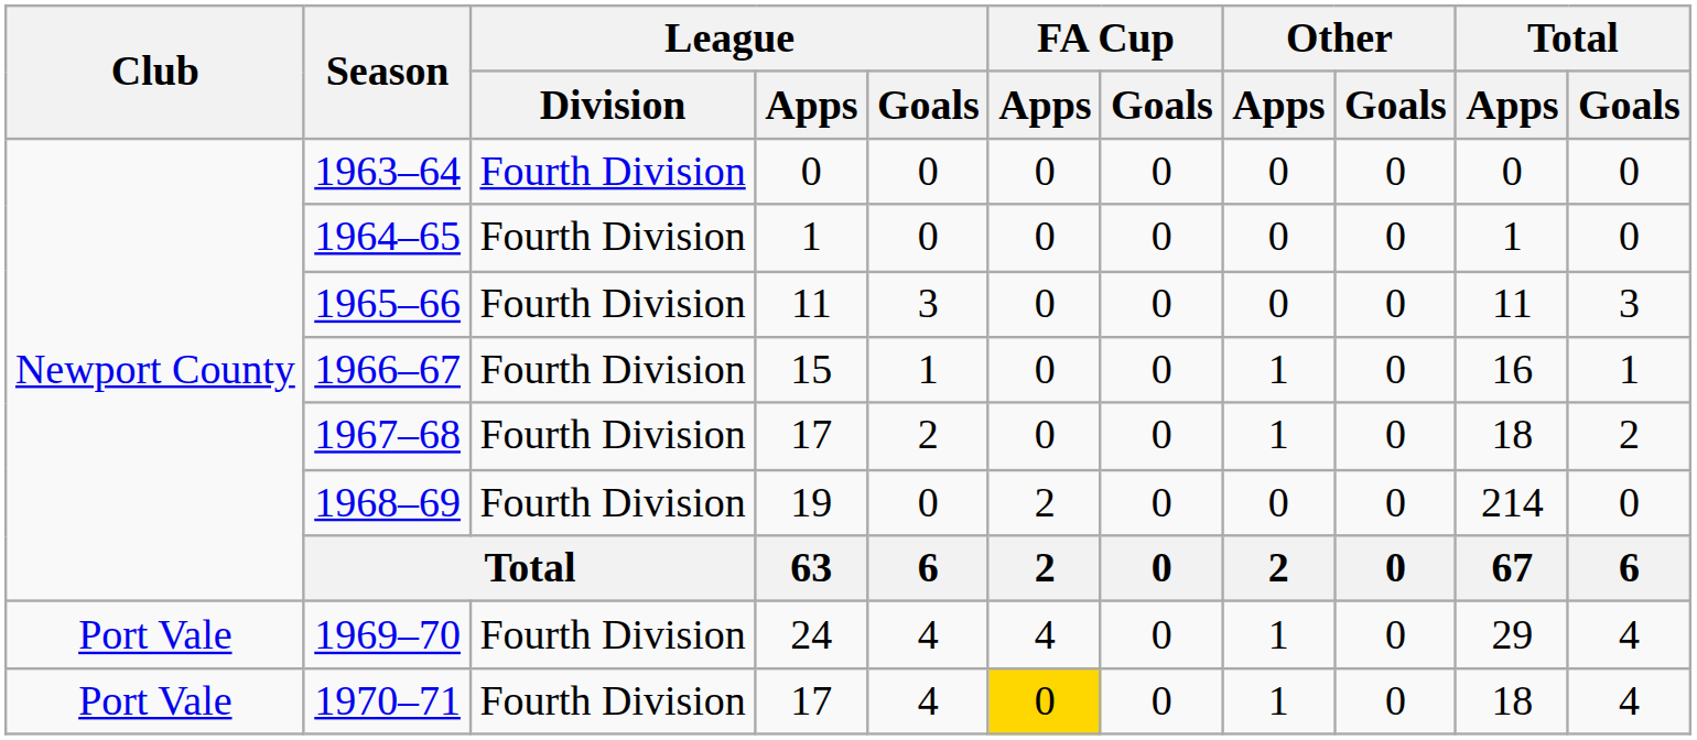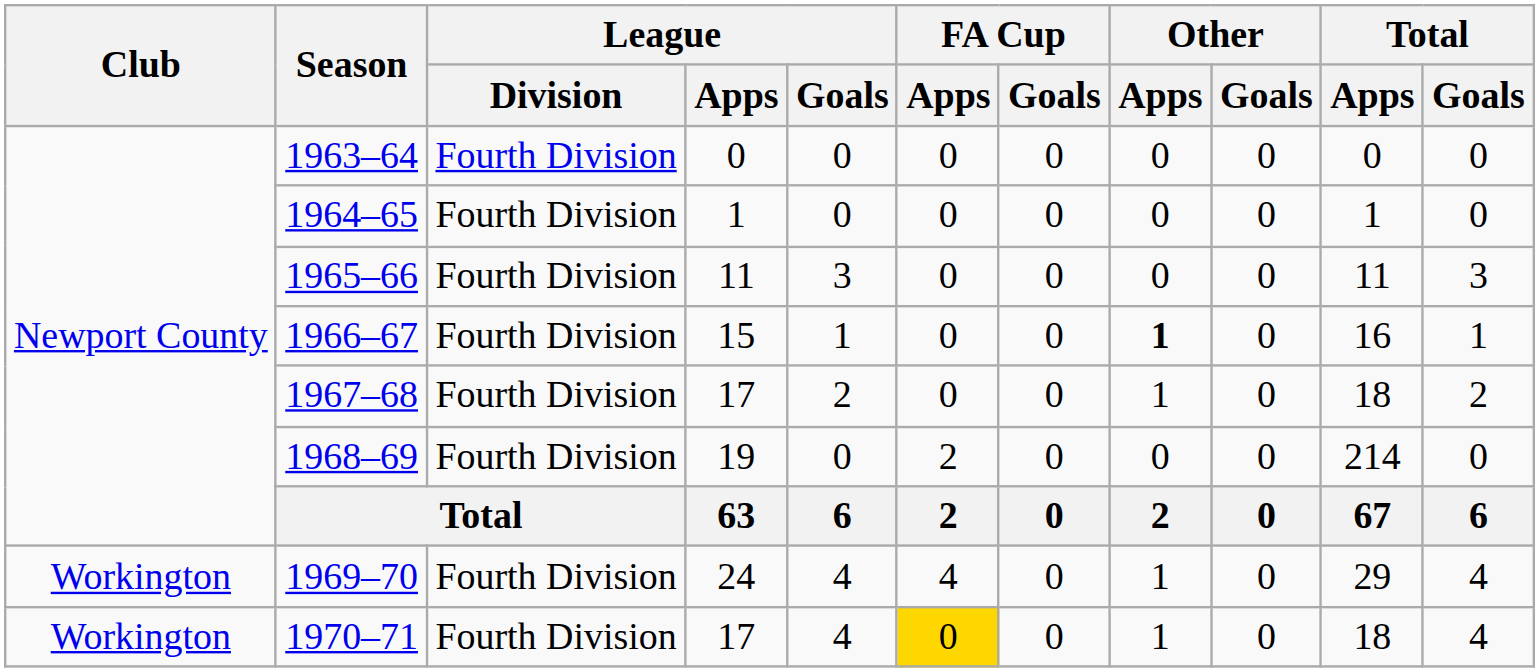1966–67 | Other / Apps: normal -> bold
1969–70 | Club: Port Vale -> Workington
1970–71 | Club: Port Vale -> Workington
